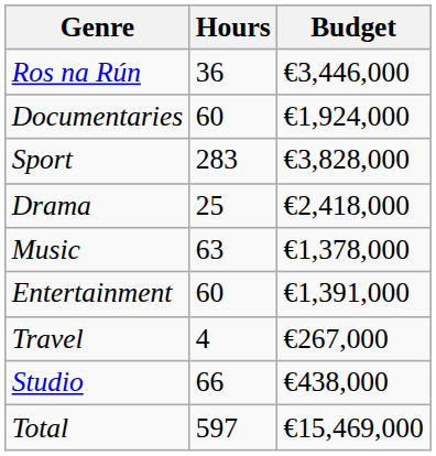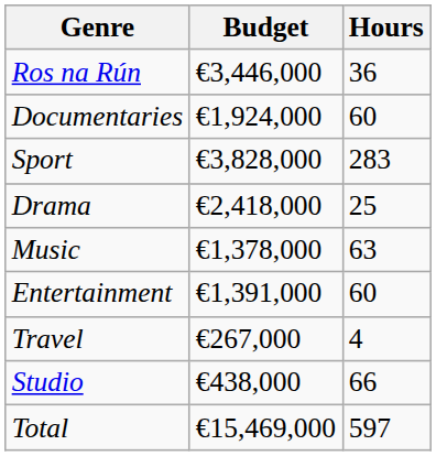columns swapped: Budget <-> Hours
